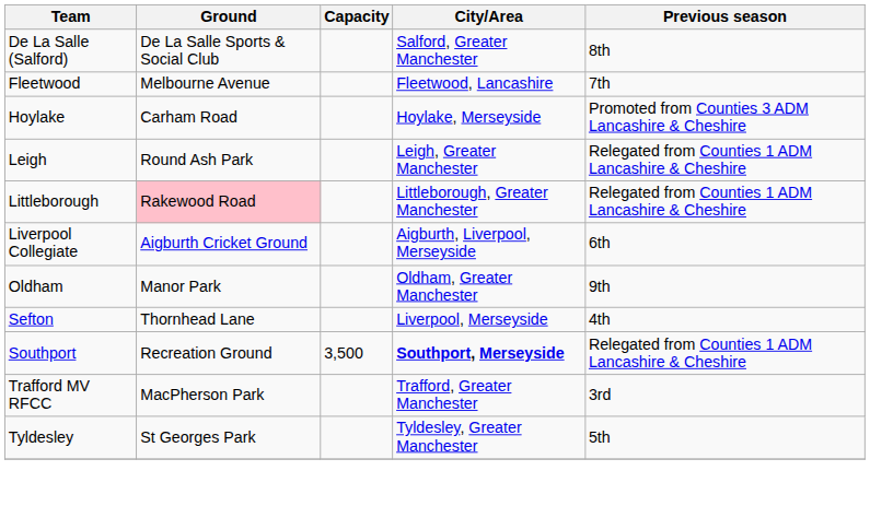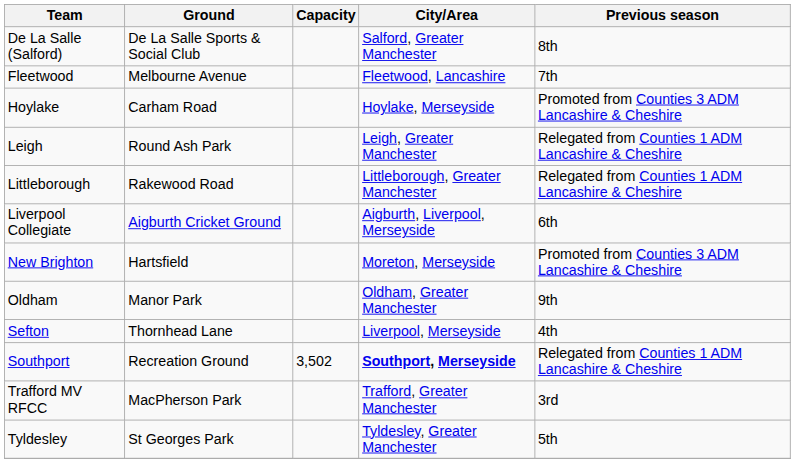Littleborough | Ground: pink background -> no background
+ row: New Brighton | Hartsfield | Moreton, Merseyside | Promoted from Counties 3 ADM Lancashire & Cheshire
Southport | Capacity: 3,500 -> 3,502
